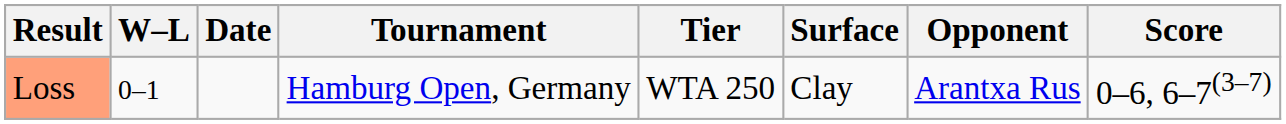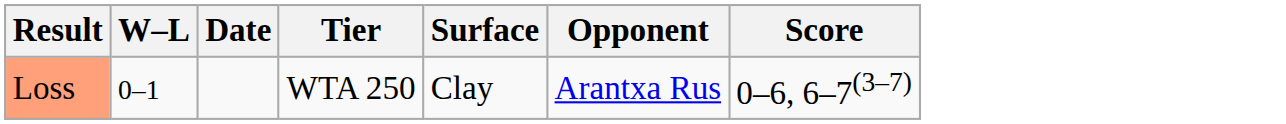- column: Tournament | Hamburg Open, Germany
